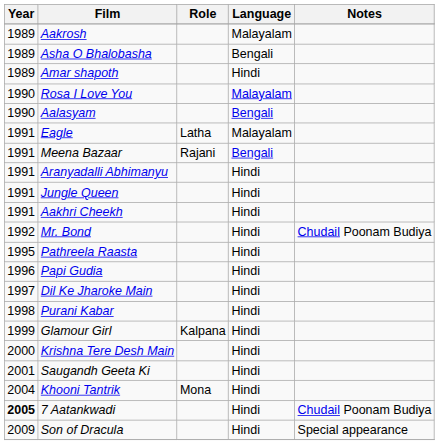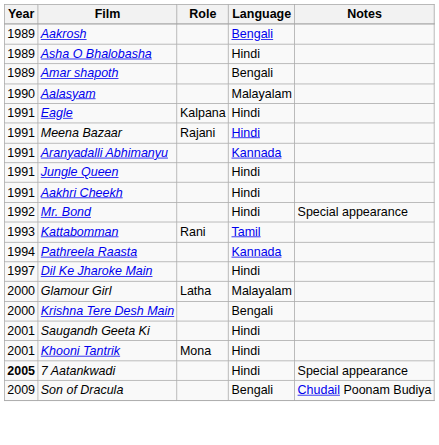Aakrosh | Language: Malayalam -> Bengali
Asha O Bhalobasha | Language: Bengali -> Hindi
Amar shapoth | Language: Hindi -> Bengali
- row: 1990 | Rosa I Love You | Malayalam
Aalasyam | Language: Bengali -> Malayalam
Eagle | Role: Latha -> Kalpana
Eagle | Language: Malayalam -> Hindi
Meena Bazaar | Language: Bengali -> Hindi
Aranyadalli Abhimanyu | Language: Hindi -> Kannada
Mr. Bond | Notes: Chudail Poonam Budiya -> Special appearance
+ row: 1993 | Kattabomman | Rani | Tamil
Pathreela Raasta | Year: 1995 -> 1994
Pathreela Raasta | Language: Hindi -> Kannada
- row: 1996 | Papi Gudia | Hindi
- row: 1998 | Purani Kabar | Hindi
Glamour Girl | Year: 1999 -> 2000
Glamour Girl | Role: Kalpana -> Latha
Glamour Girl | Language: Hindi -> Malayalam
Krishna Tere Desh Main | Language: Hindi -> Bengali
Khooni Tantrik | Year: 2004 -> 2001
7 Aatankwadi | Notes: Chudail Poonam Budiya -> Special appearance
Son of Dracula | Language: Hindi -> Bengali
Son of Dracula | Notes: Special appearance -> Chudail Poonam Budiya
